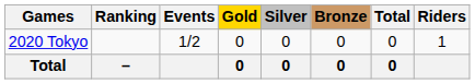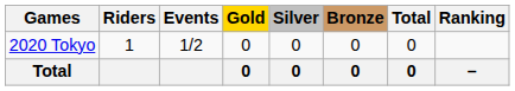columns swapped: Riders <-> Ranking
